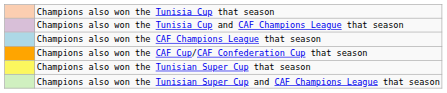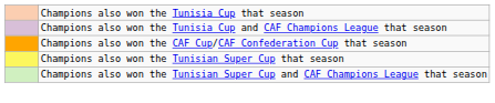- row: Champions also won the CAF Champions League that season
